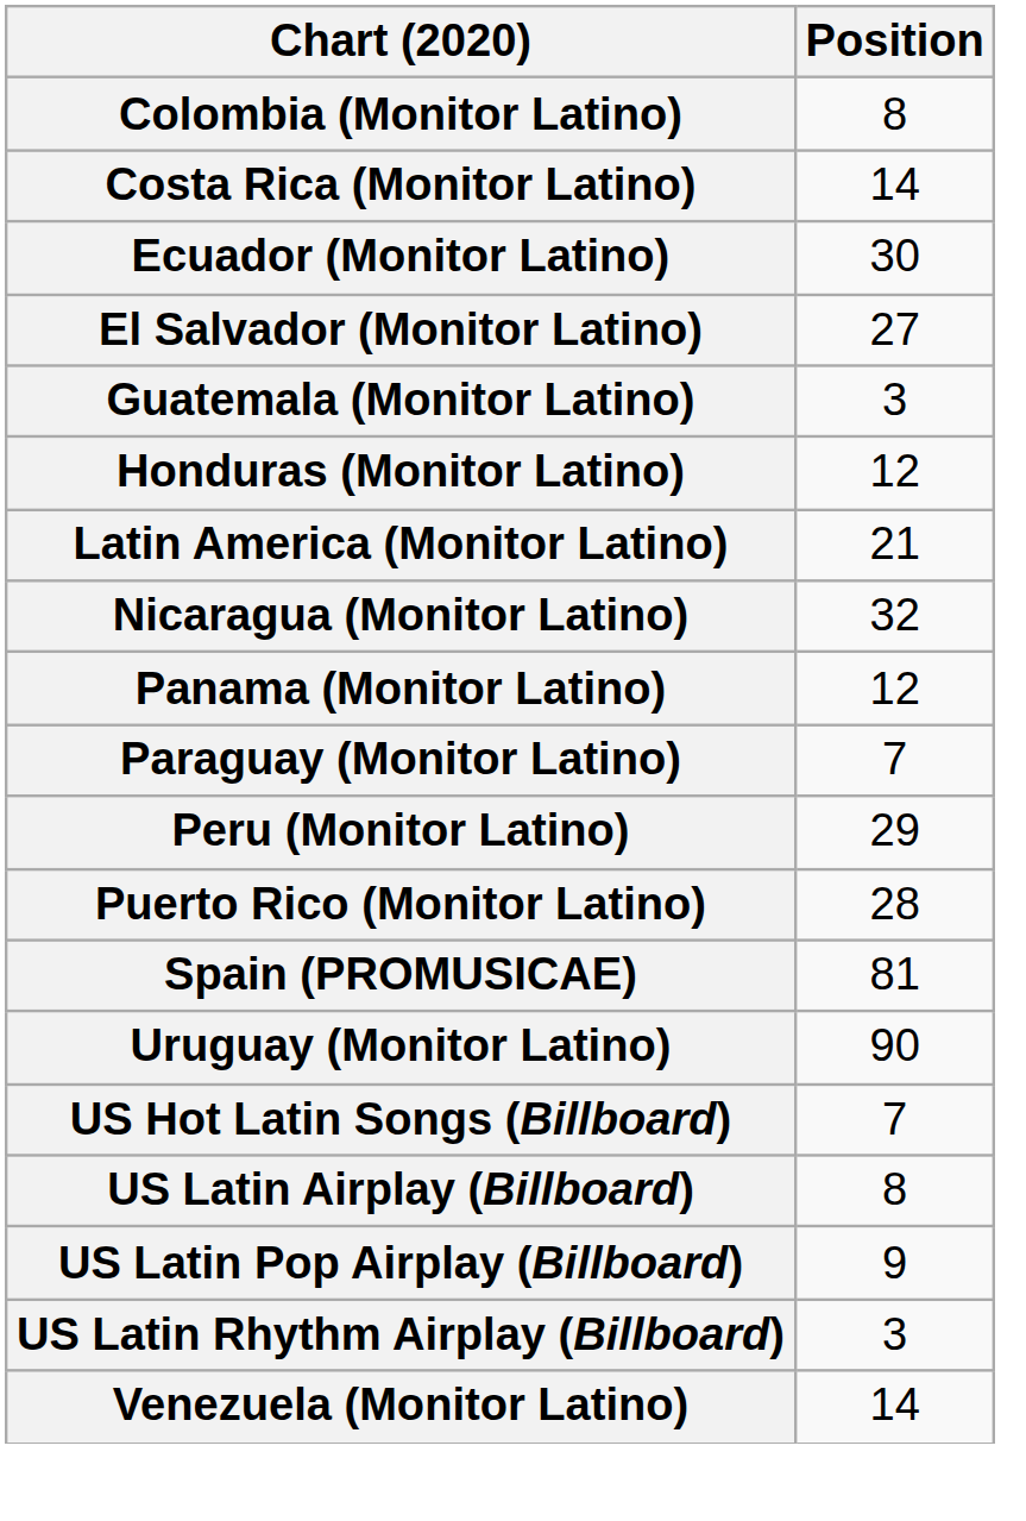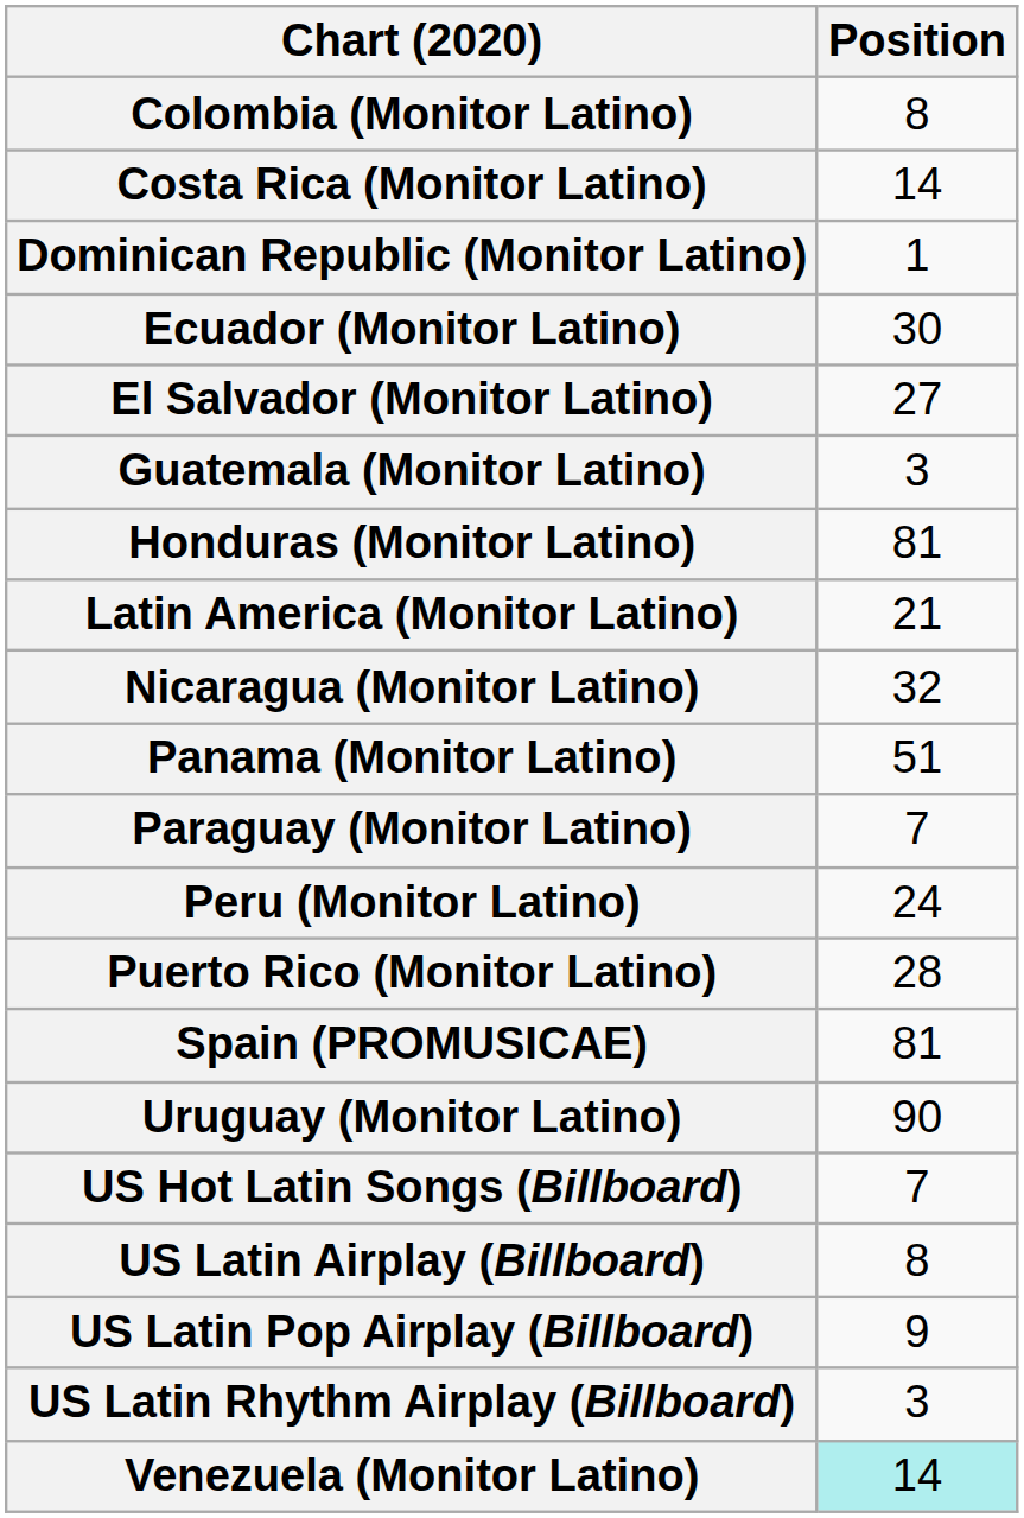+ row: Dominican Republic (Monitor Latino) | 1
Honduras (Monitor Latino) | Position: 12 -> 81
Panama (Monitor Latino) | Position: 12 -> 51
Peru (Monitor Latino) | Position: 29 -> 24
Venezuela (Monitor Latino) | Position: no background -> paleturquoise background
